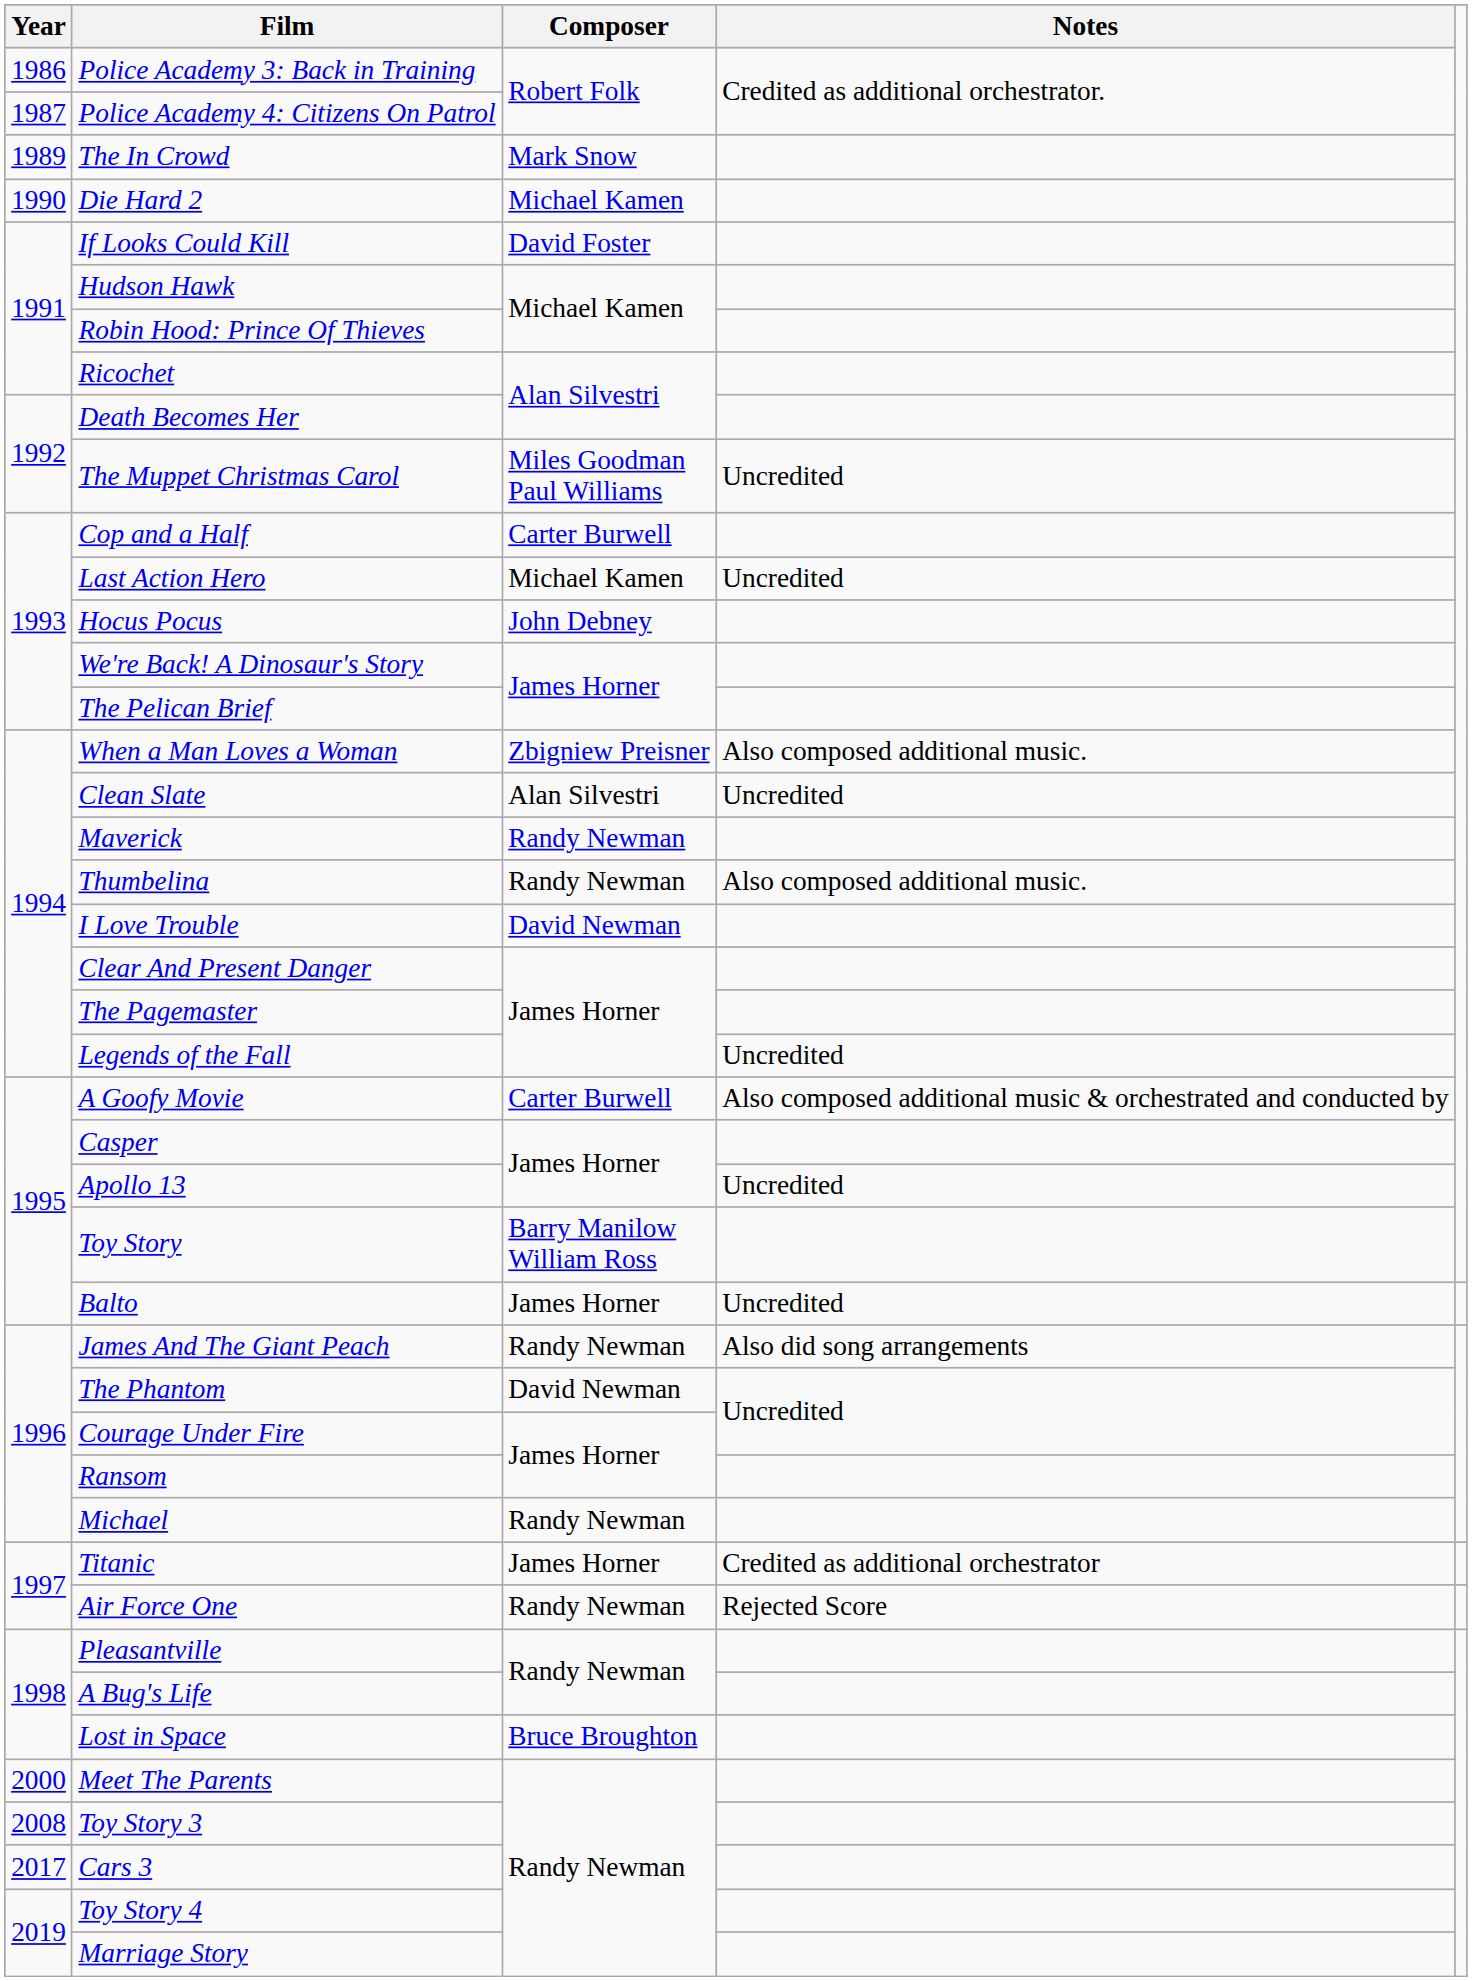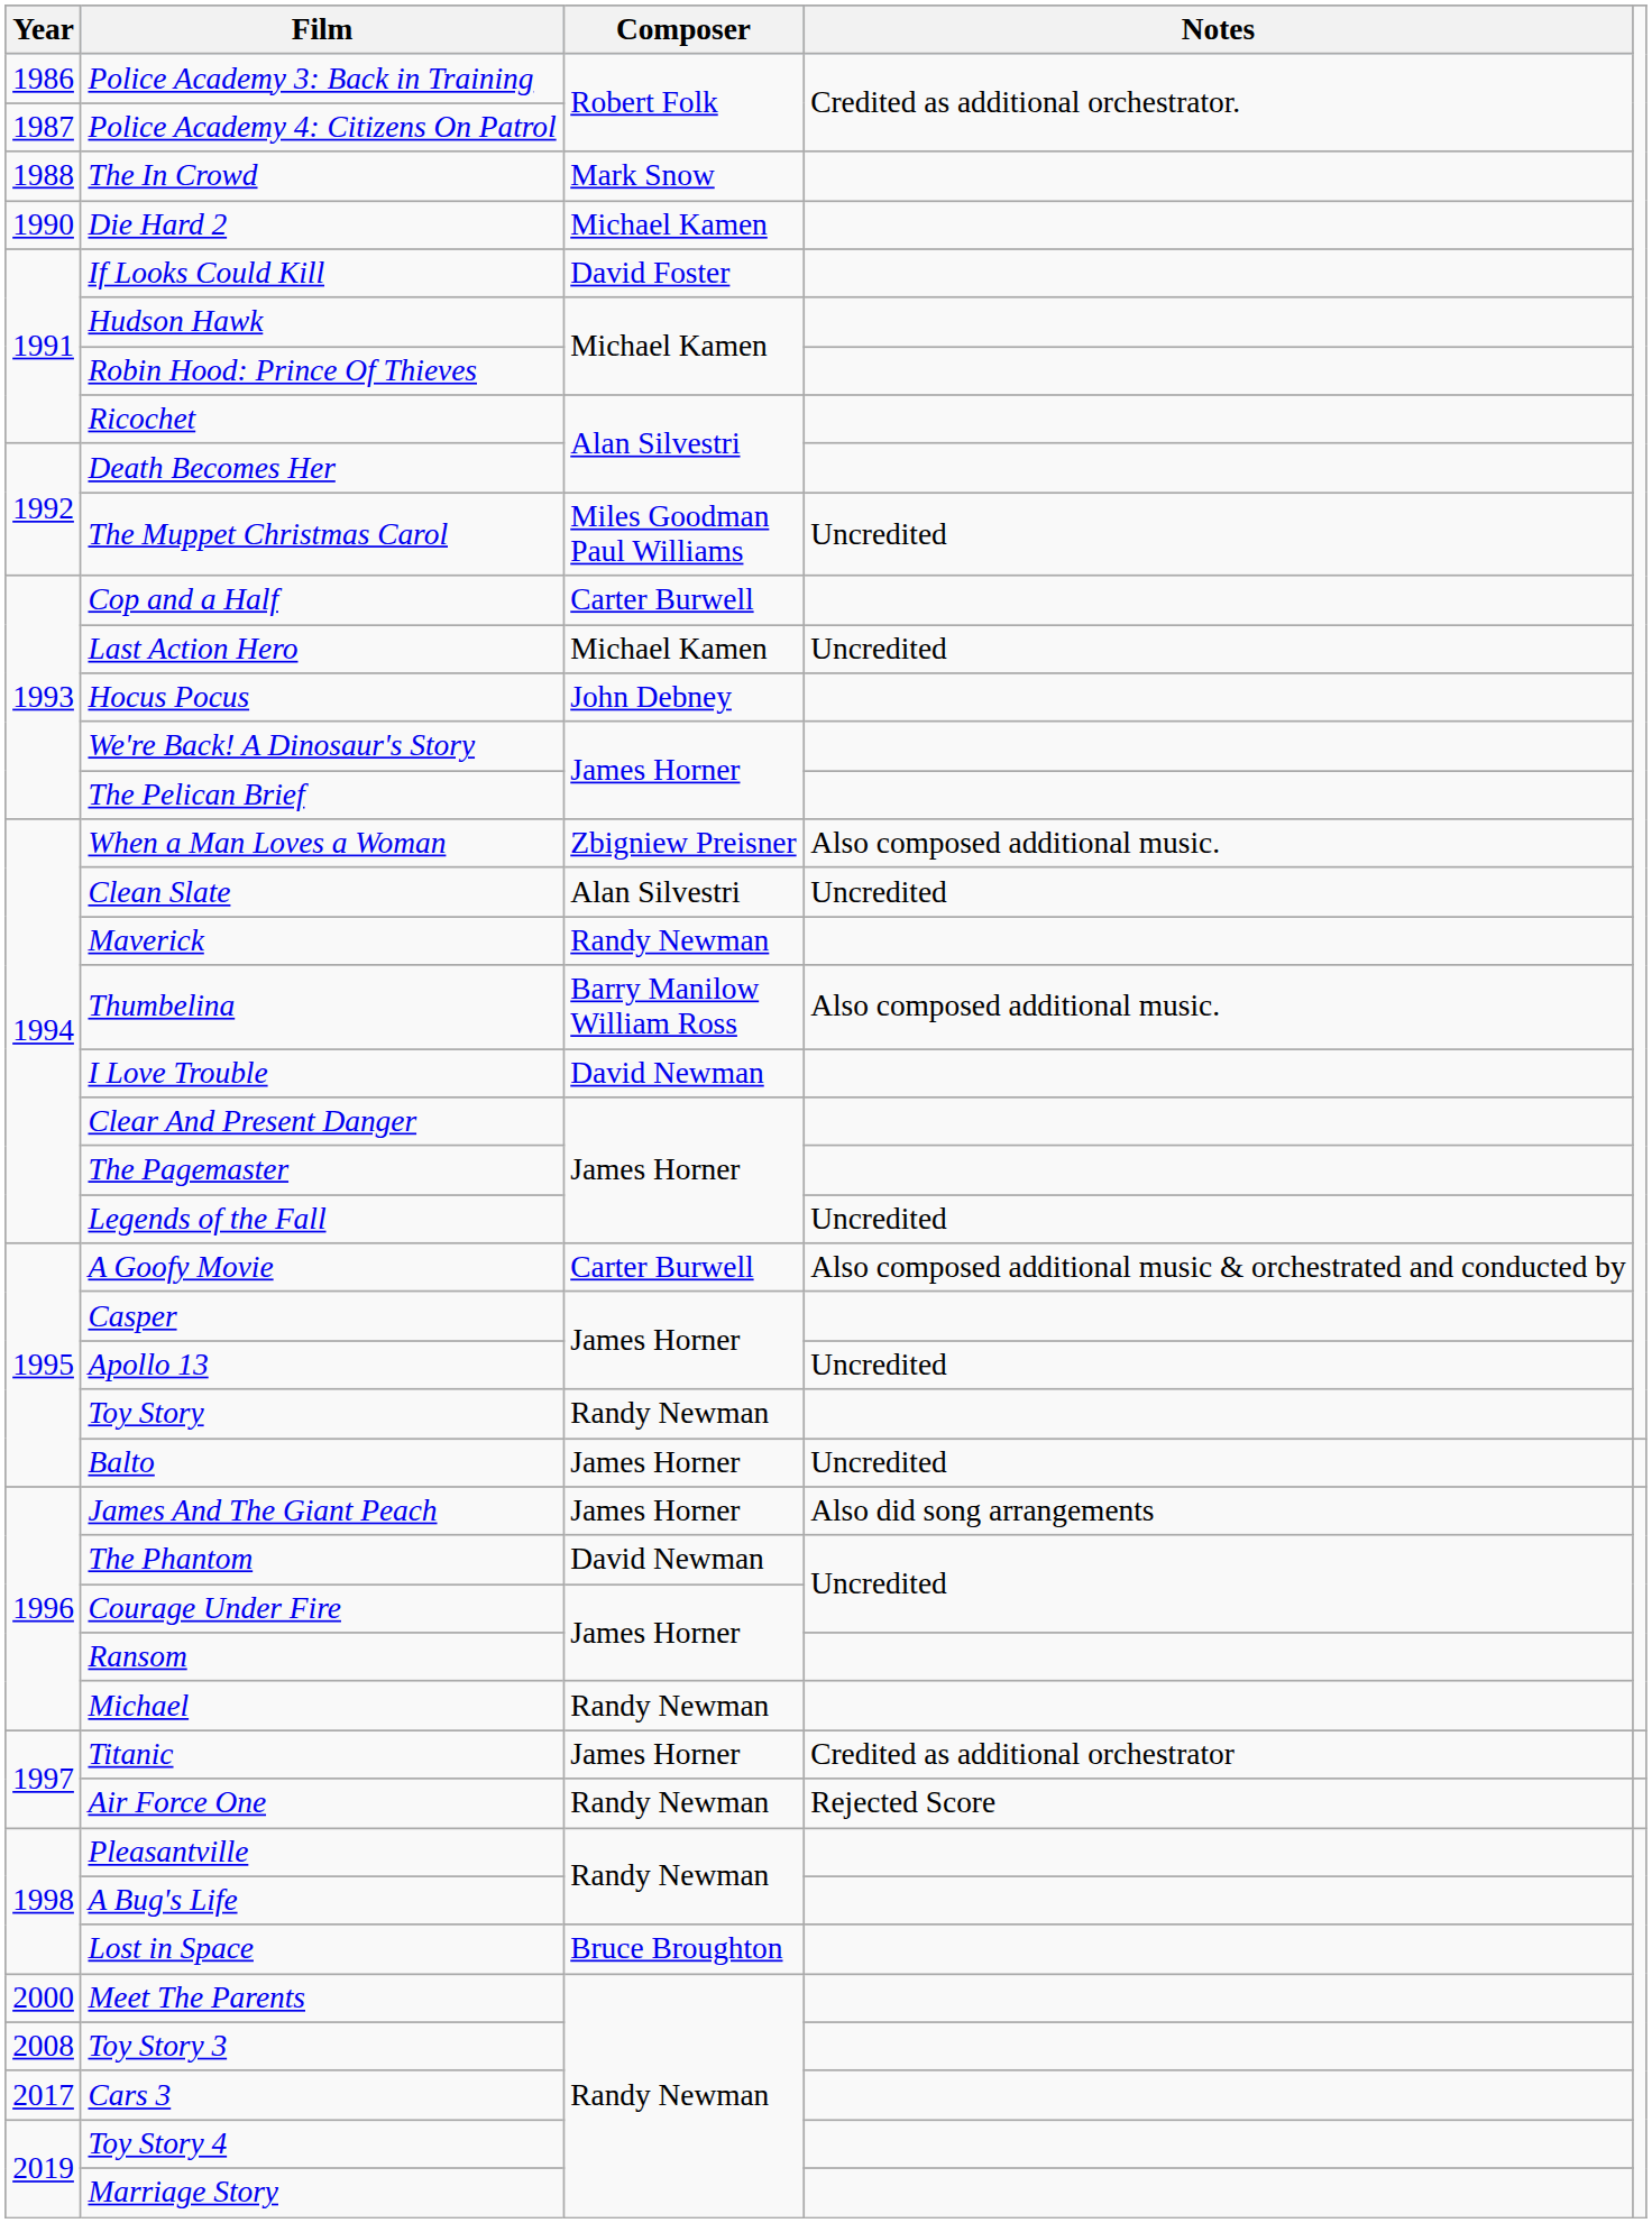The In Crowd | Year: 1989 -> 1988
Thumbelina | Composer: Randy Newman -> Barry Manilow William Ross
Toy Story | Composer: Barry Manilow William Ross -> Randy Newman
James And The Giant Peach | Composer: Randy Newman -> James Horner
